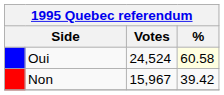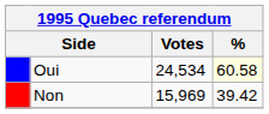Oui | Votes: 24,524 -> 24,534
Non | Votes: 15,967 -> 15,969
